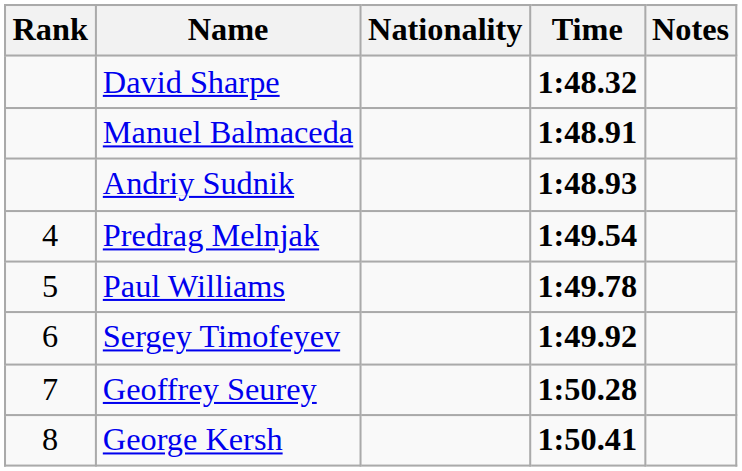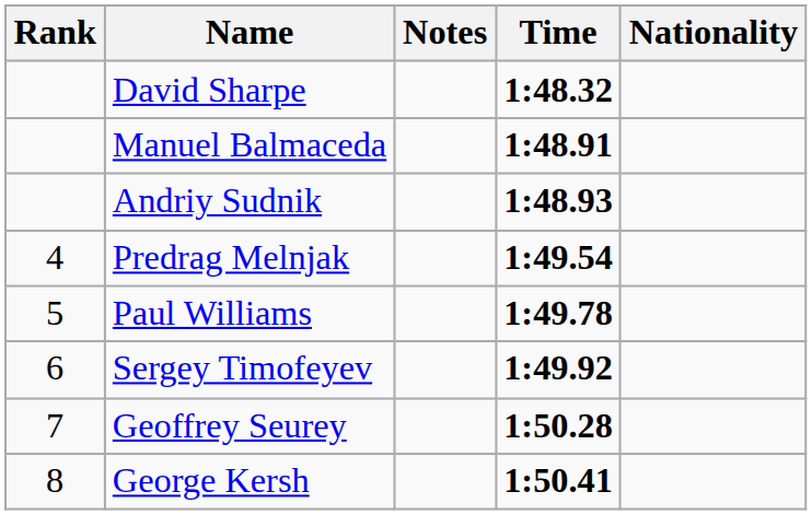columns swapped: Nationality <-> Notes
